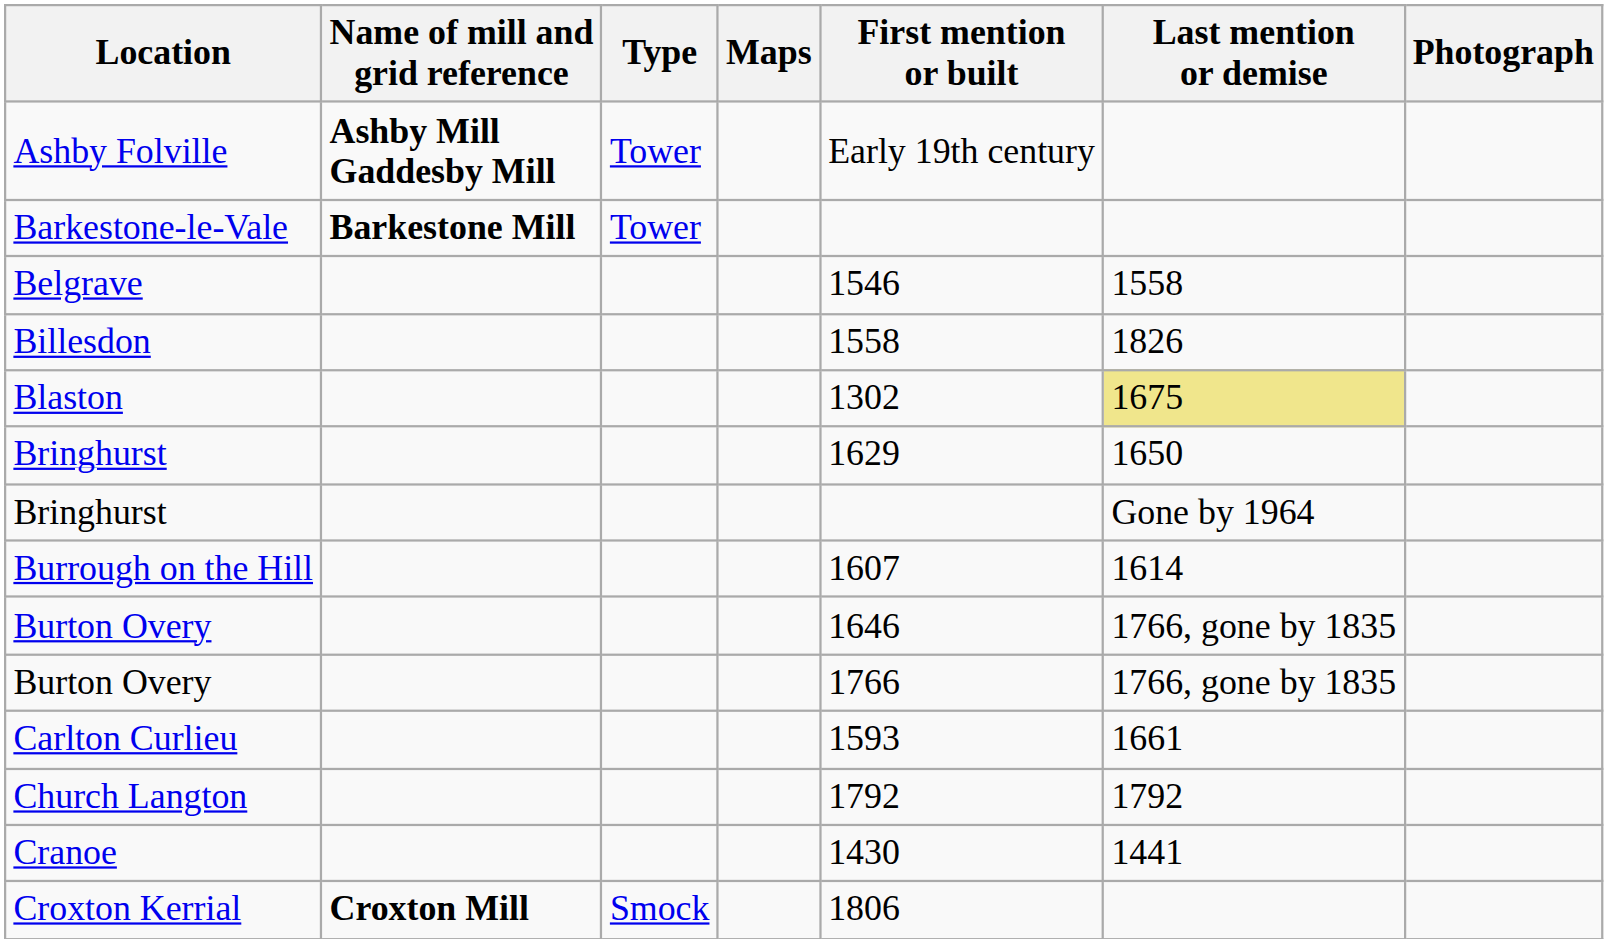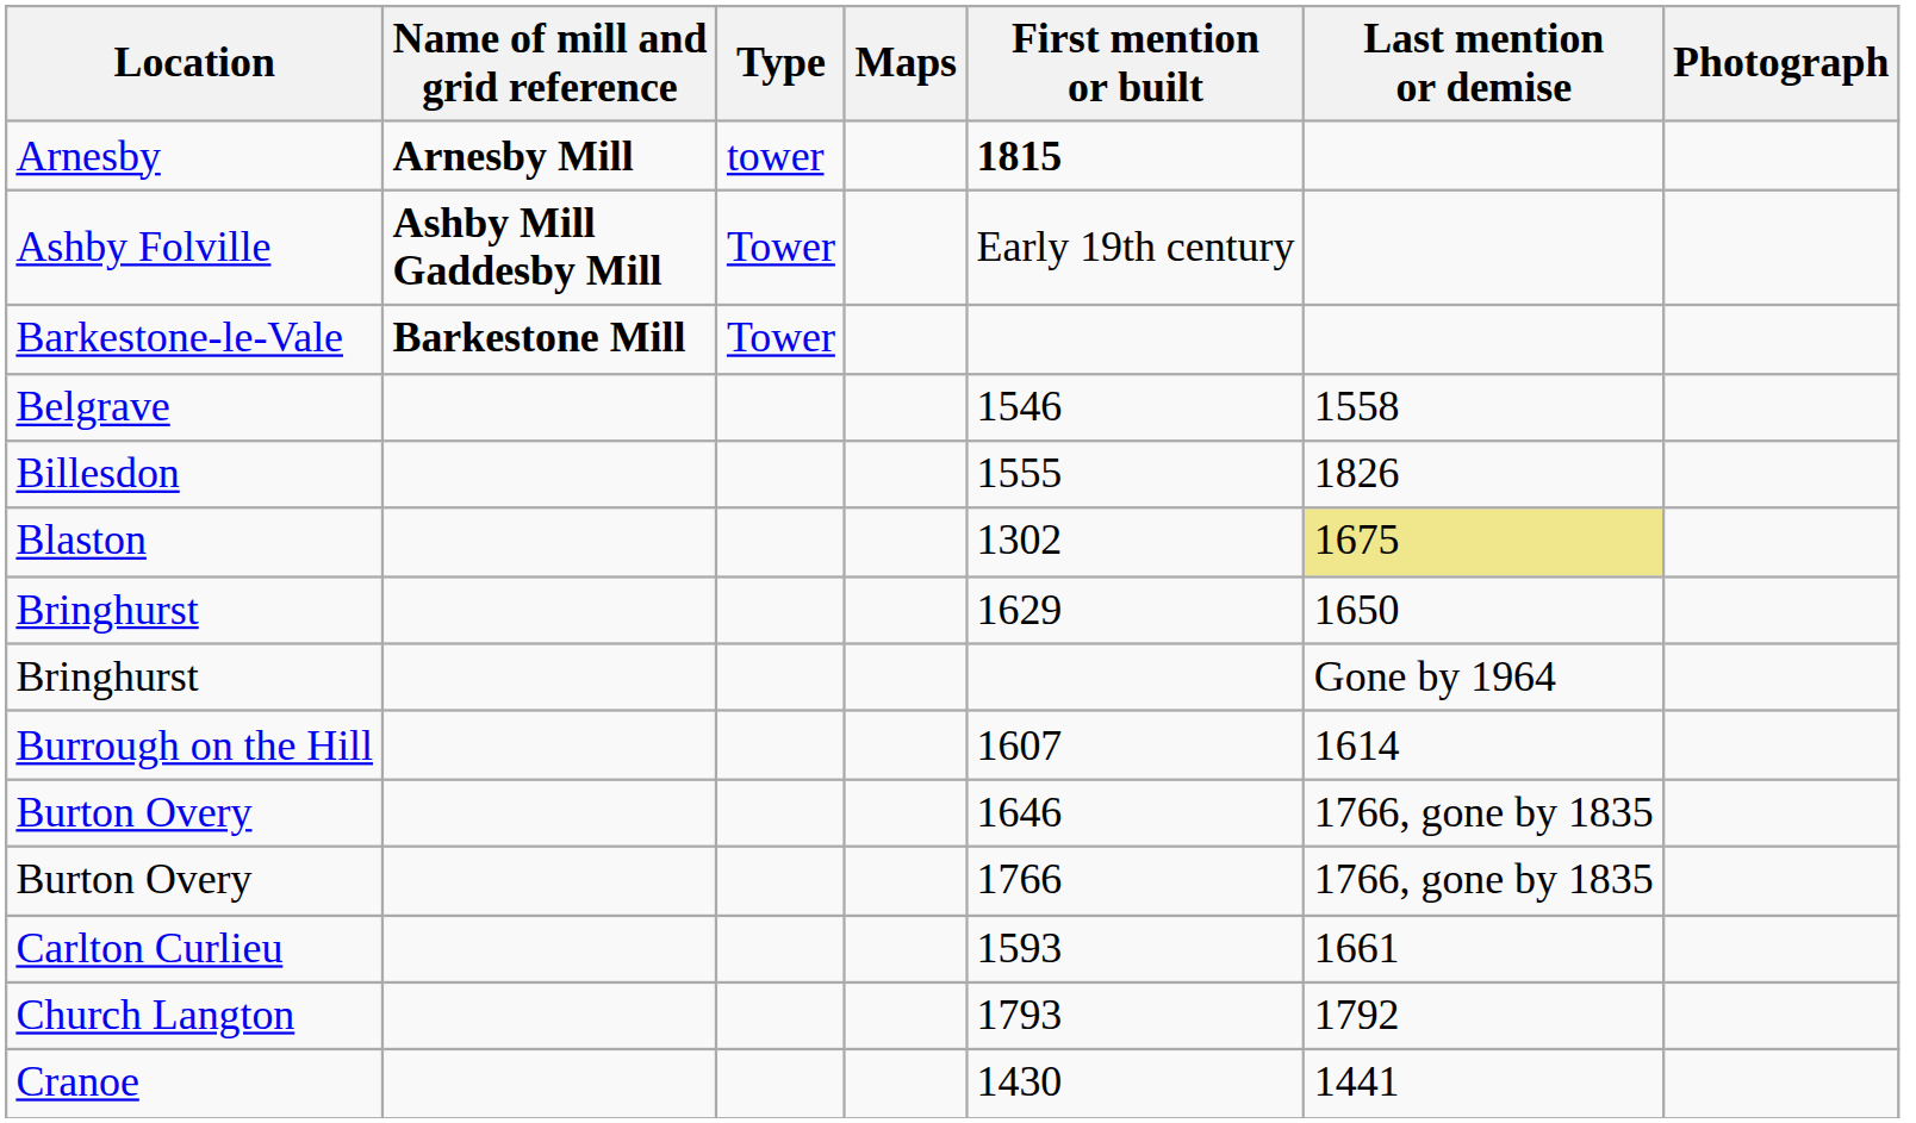+ row: Arnesby | Arnesby Mill | tower | 1815
Billesdon | First mention or built: 1558 -> 1555
Church Langton | First mention or built: 1792 -> 1793
- row: Croxton Kerrial | Croxton Mill | Smock | 1806
